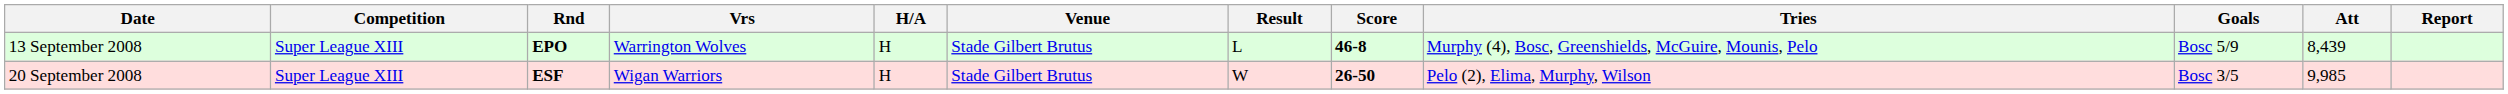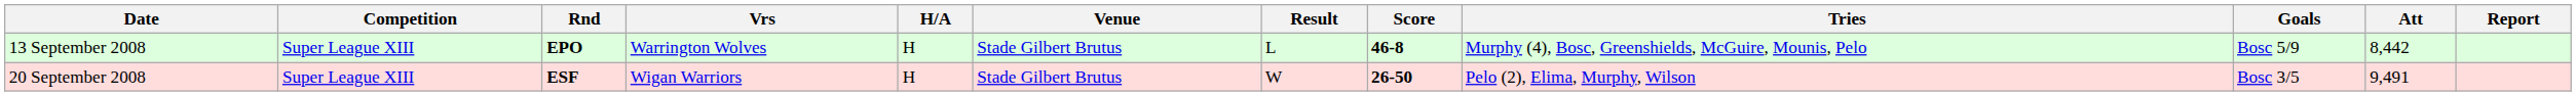13 September 2008 | Att: 8,439 -> 8,442
20 September 2008 | Att: 9,985 -> 9,491
